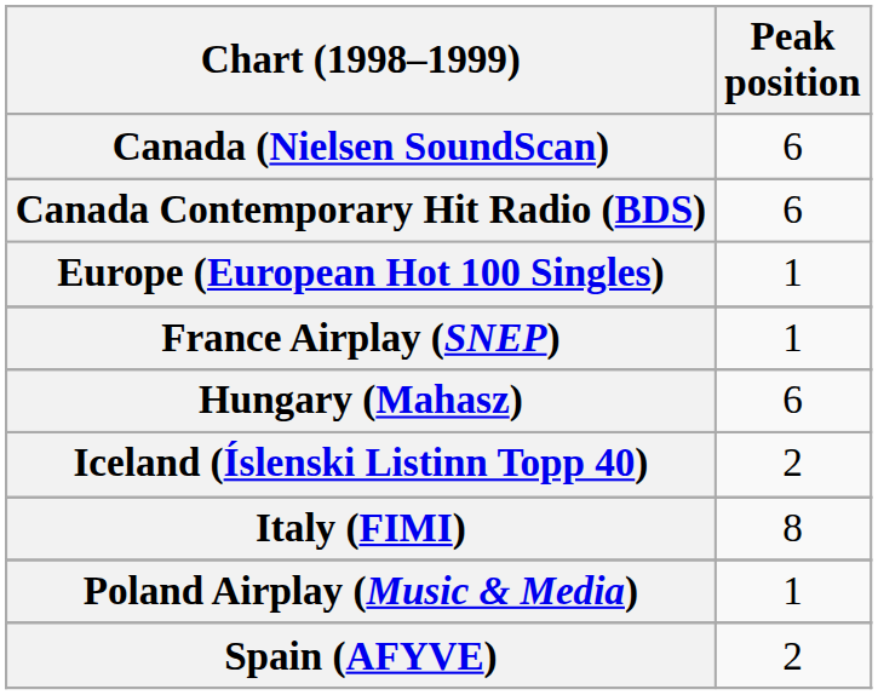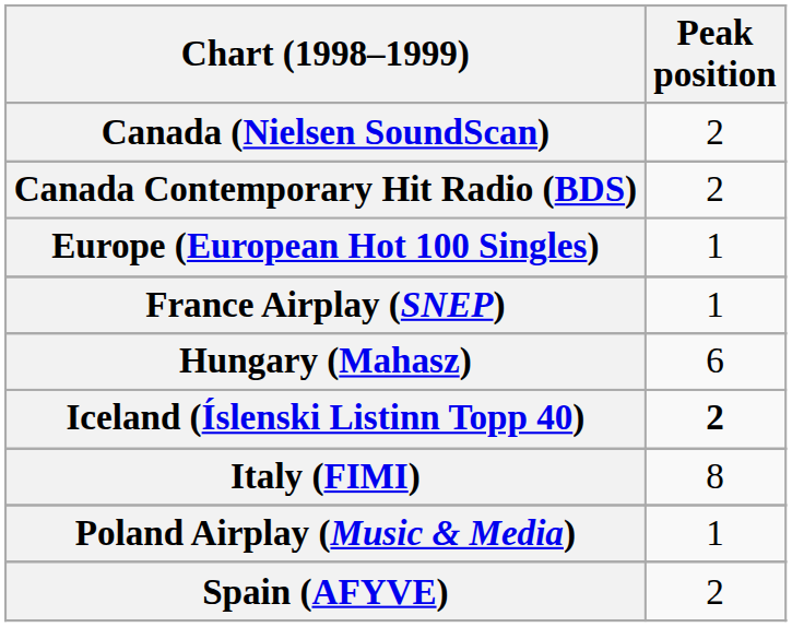Canada (Nielsen SoundScan) | Peak position: 6 -> 2
Canada Contemporary Hit Radio (BDS) | Peak position: 6 -> 2
Iceland (Íslenski Listinn Topp 40) | Peak position: normal -> bold
